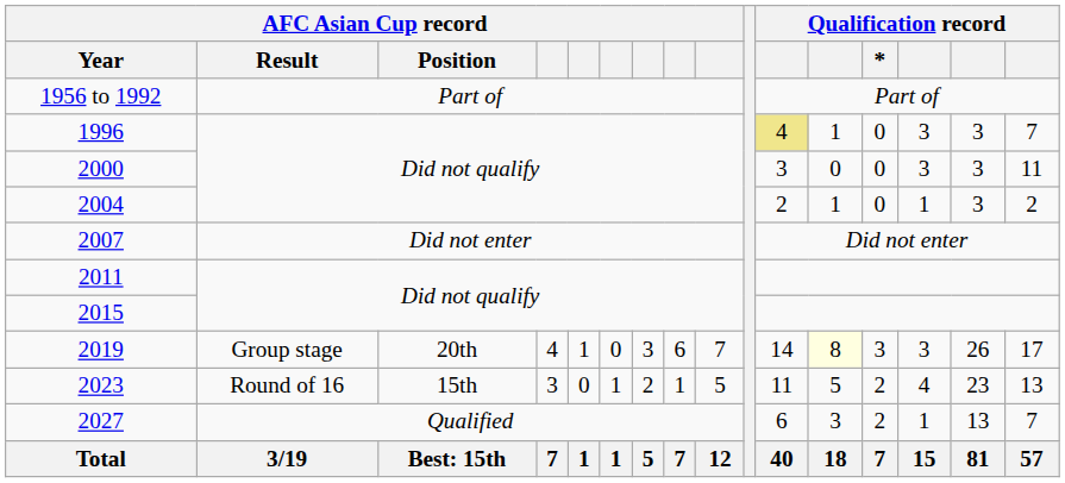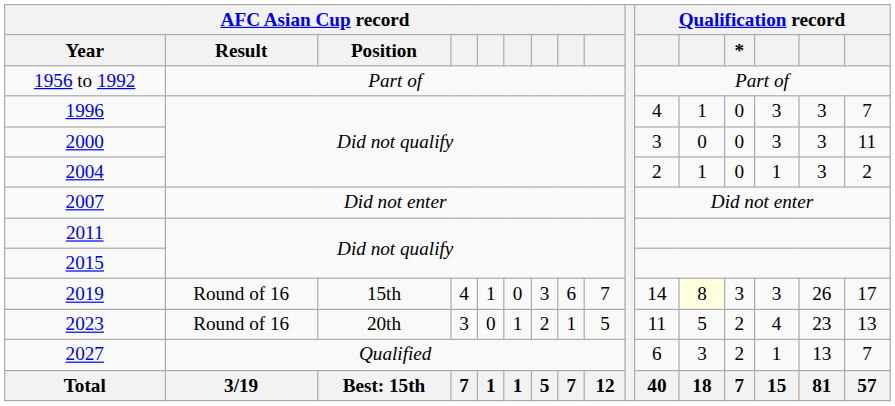1996 | column 11: khaki background -> no background
2019 | AFC Asian Cup record / Result: Group stage -> Round of 16
2019 | AFC Asian Cup record / Position: 20th -> 15th
2023 | AFC Asian Cup record / Position: 15th -> 20th
